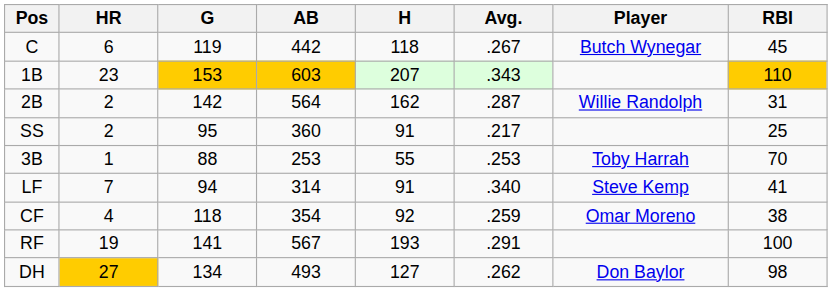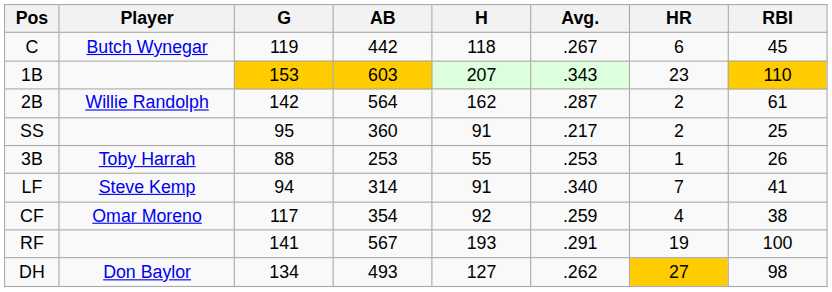columns swapped: Player <-> HR
2B | RBI: 31 -> 61
3B | RBI: 70 -> 26
CF | G: 118 -> 117
